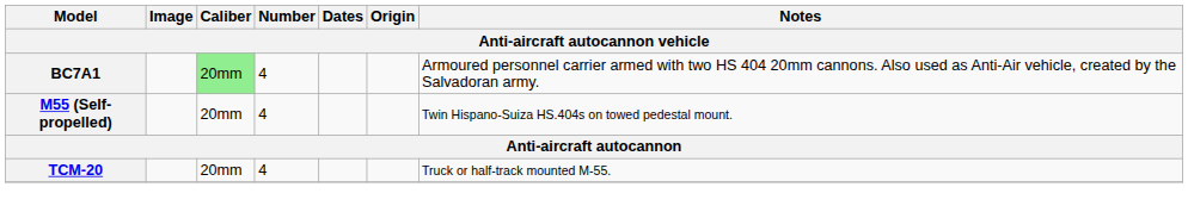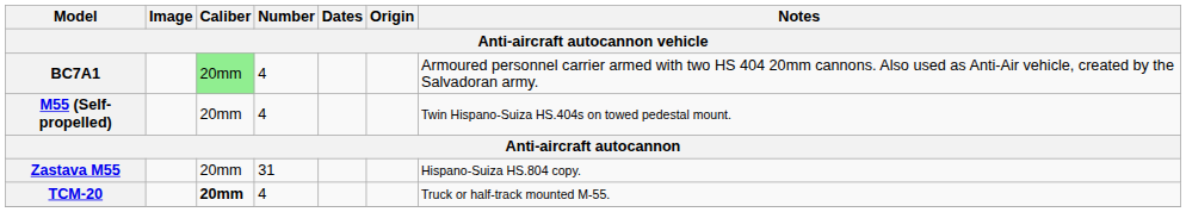+ row: Zastava M55 | 20mm | 31 | Hispano-Suiza HS.804 copy.
TCM-20 | Caliber: normal -> bold
